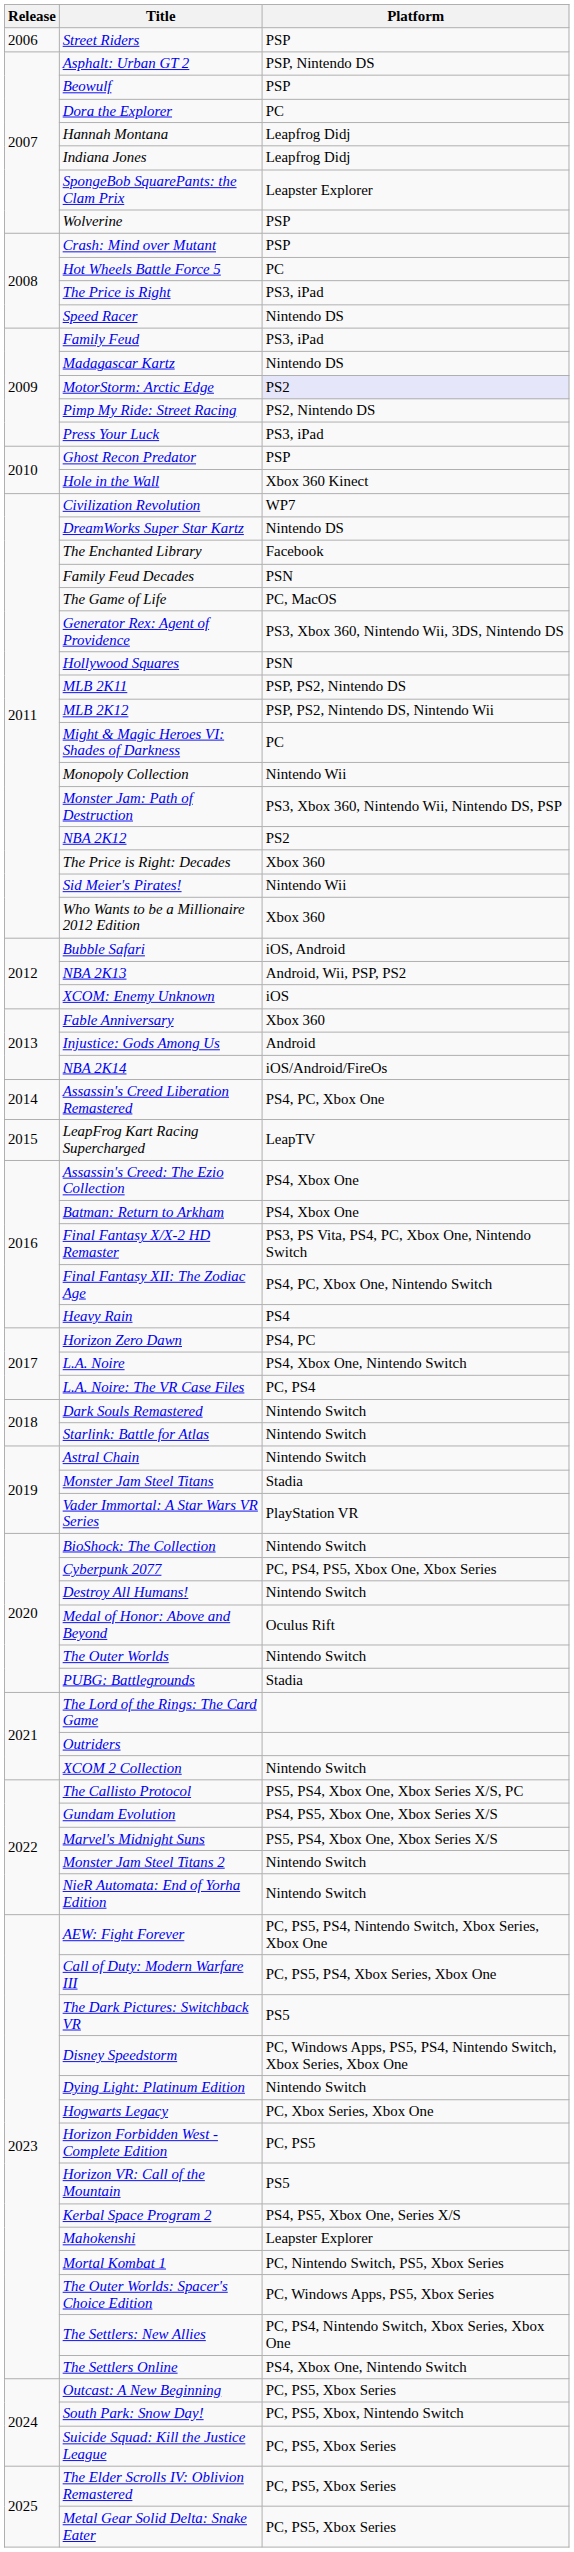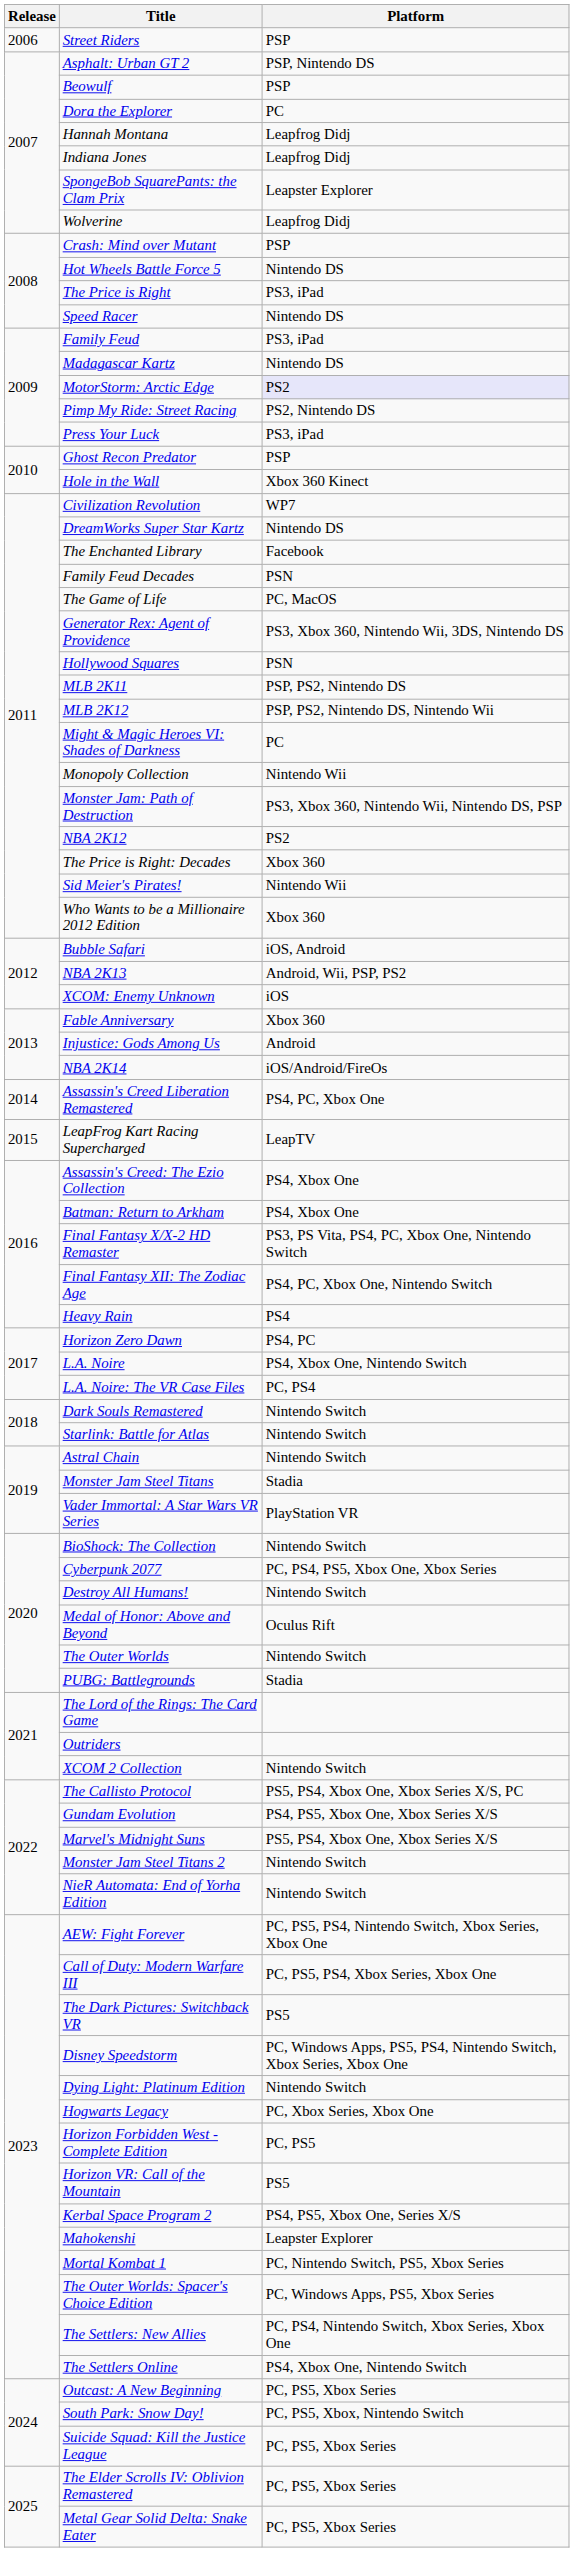Wolverine | Platform: PSP -> Leapfrog Didj
Hot Wheels Battle Force 5 | Platform: PC -> Nintendo DS
